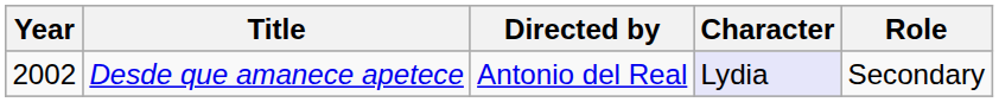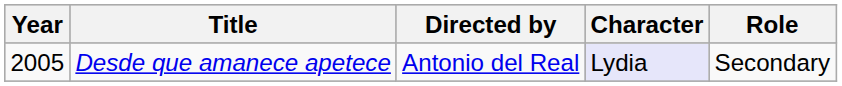Desde que amanece apetece | Year: 2002 -> 2005
